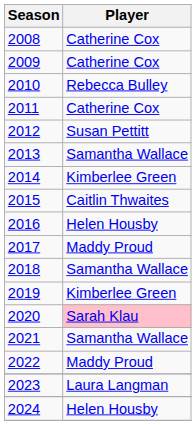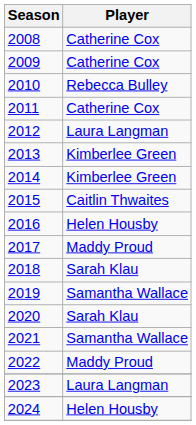2012 | Player: Susan Pettitt -> Laura Langman
2013 | Player: Samantha Wallace -> Kimberlee Green
2018 | Player: Samantha Wallace -> Sarah Klau
2019 | Player: Kimberlee Green -> Samantha Wallace
2020 | Player: pink background -> no background
